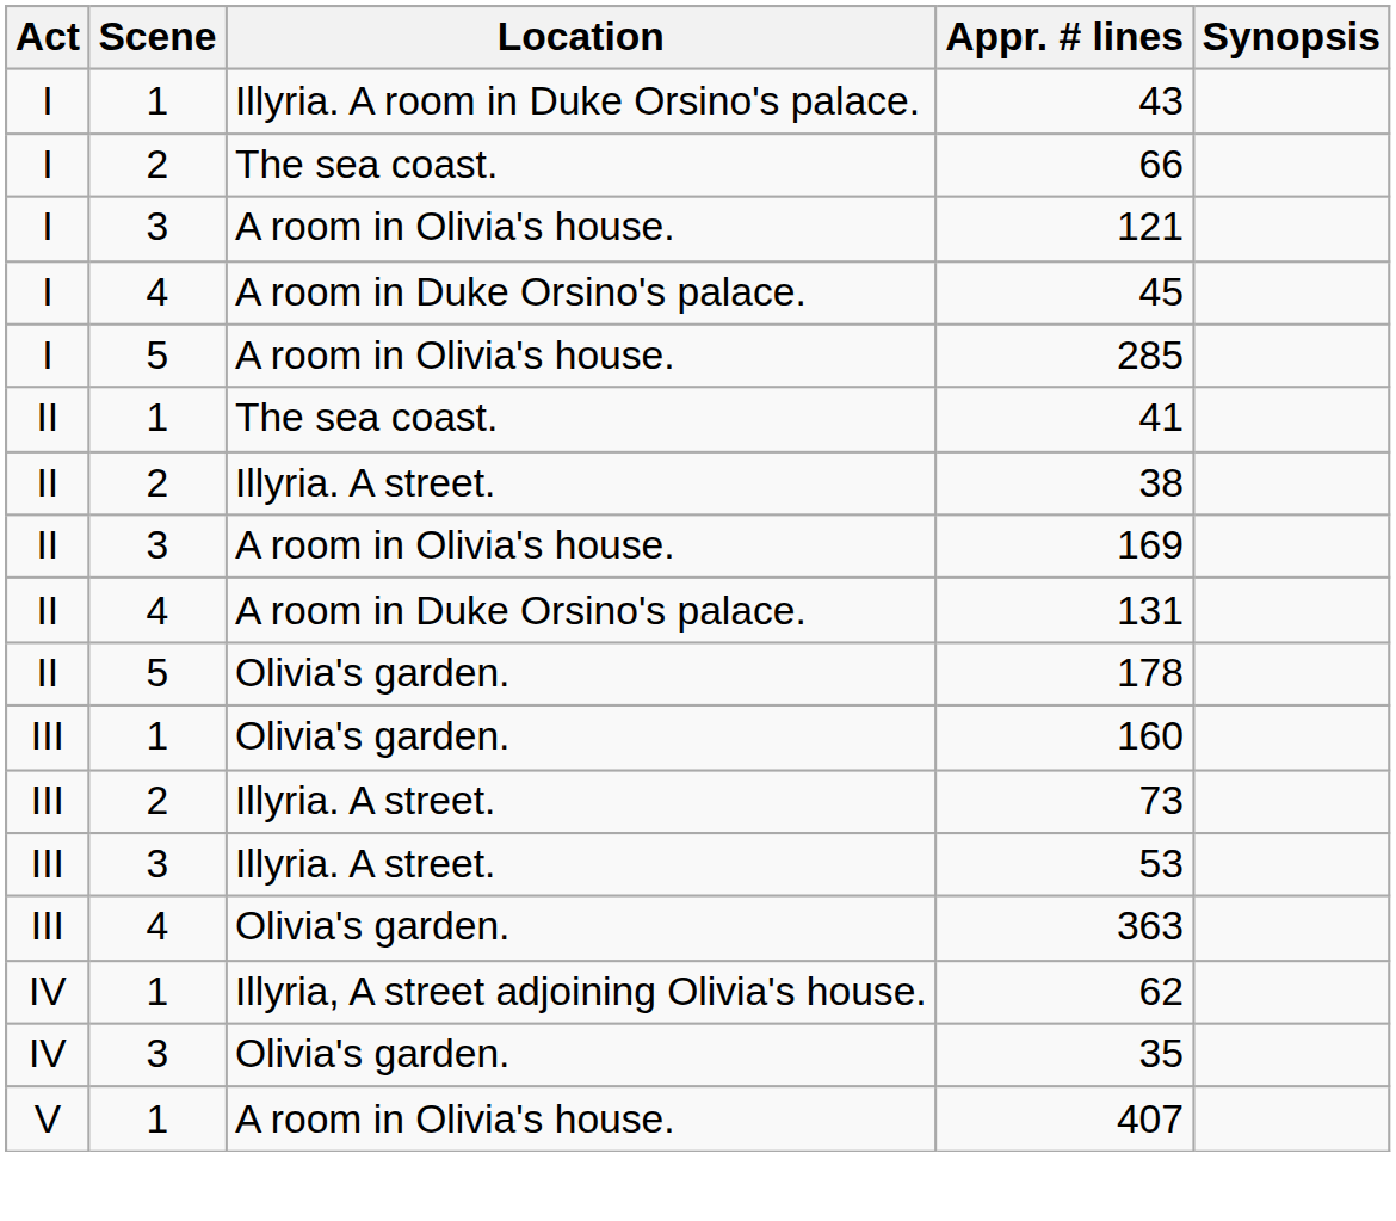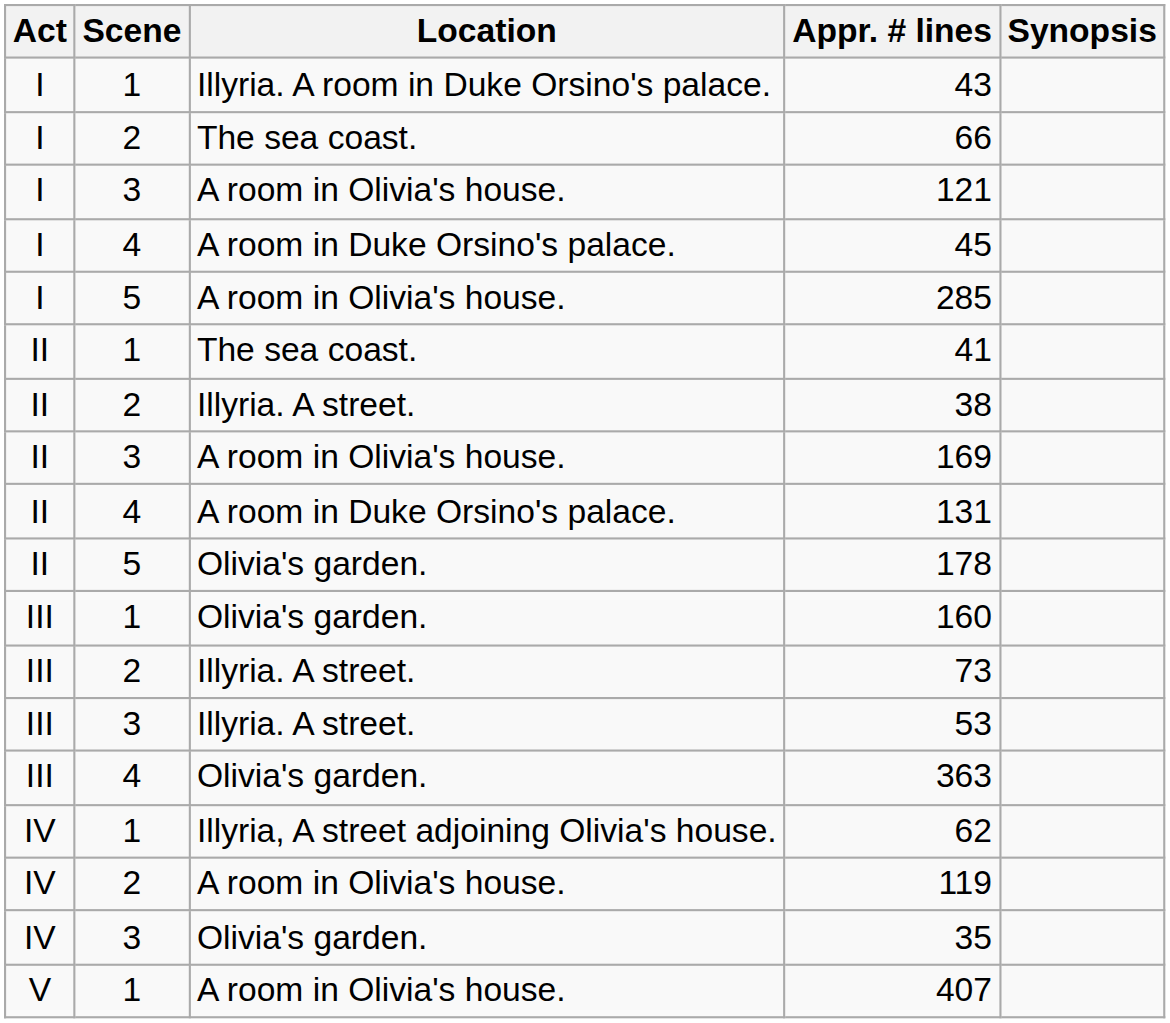+ row: IV | 2 | A room in Olivia's house. | 119
